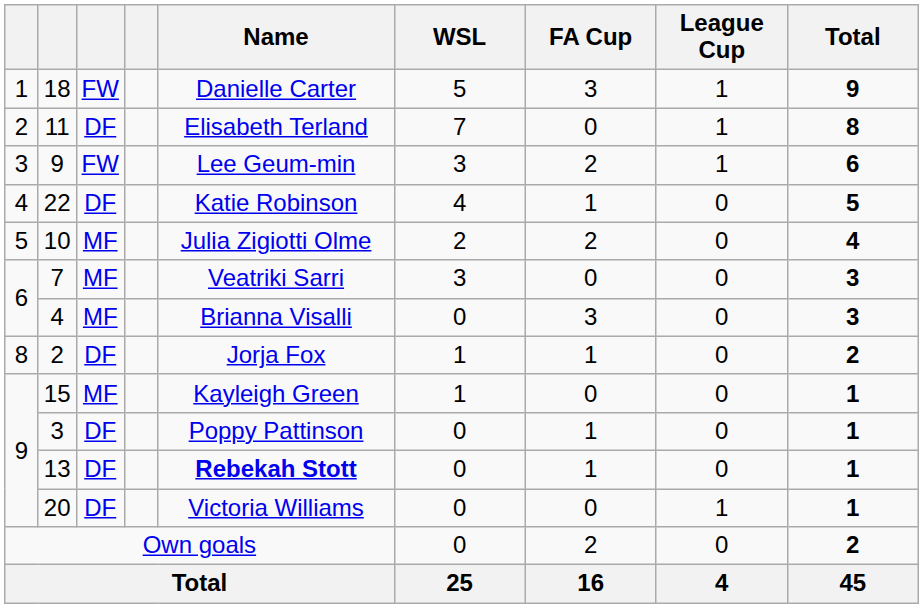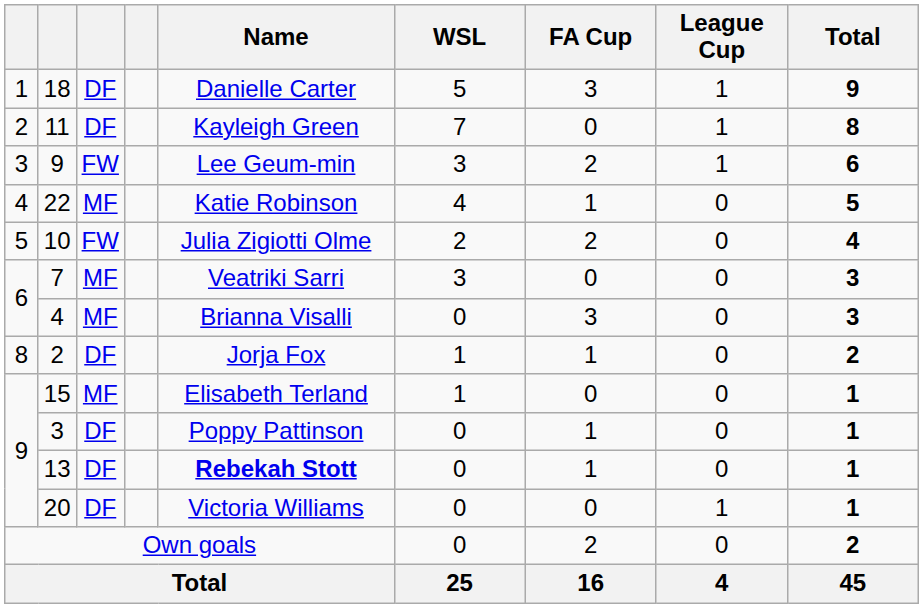18 | column 3: FW -> DF
11 | Name: Elisabeth Terland -> Kayleigh Green
22 | column 3: DF -> MF
10 | column 3: MF -> FW
15 | Name: Kayleigh Green -> Elisabeth Terland
